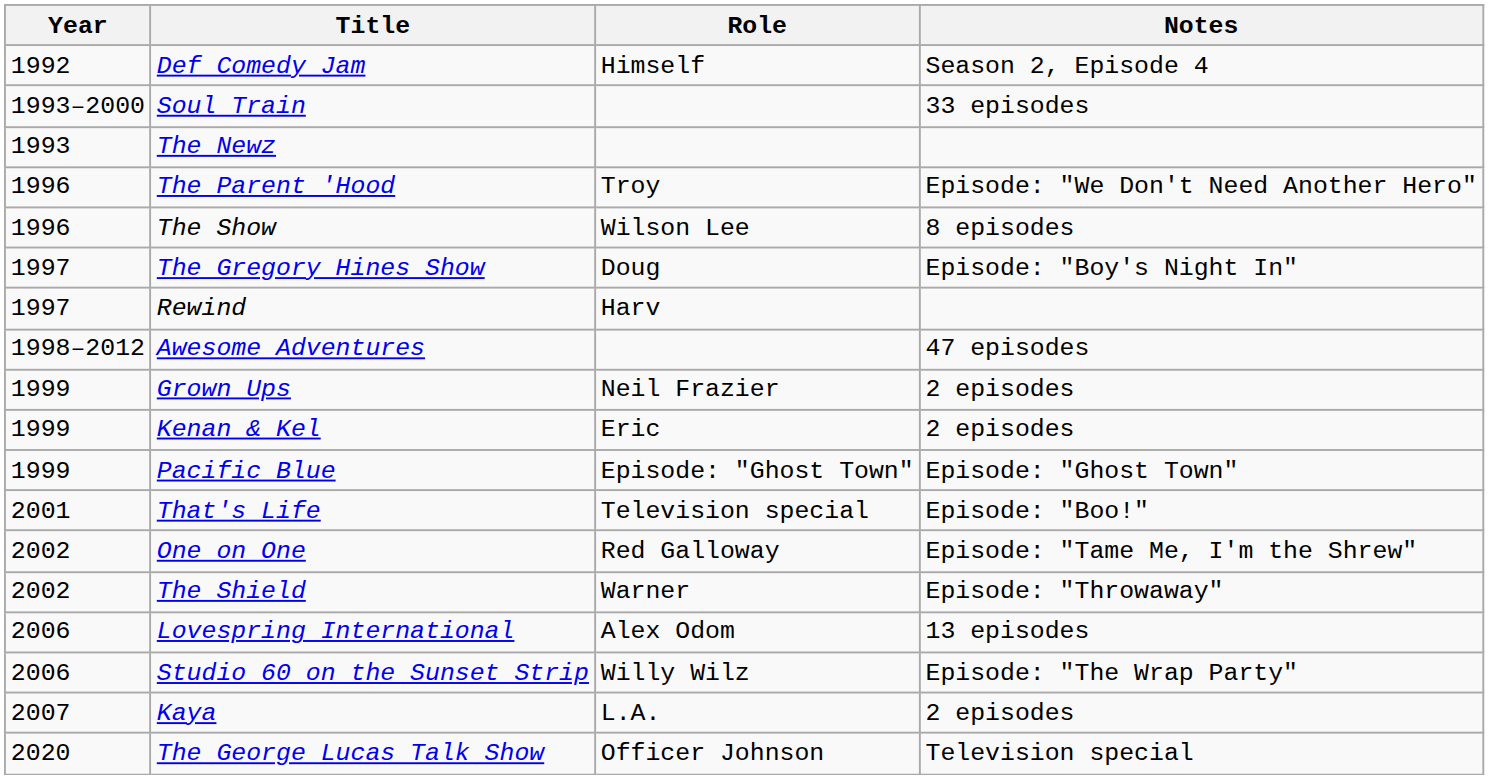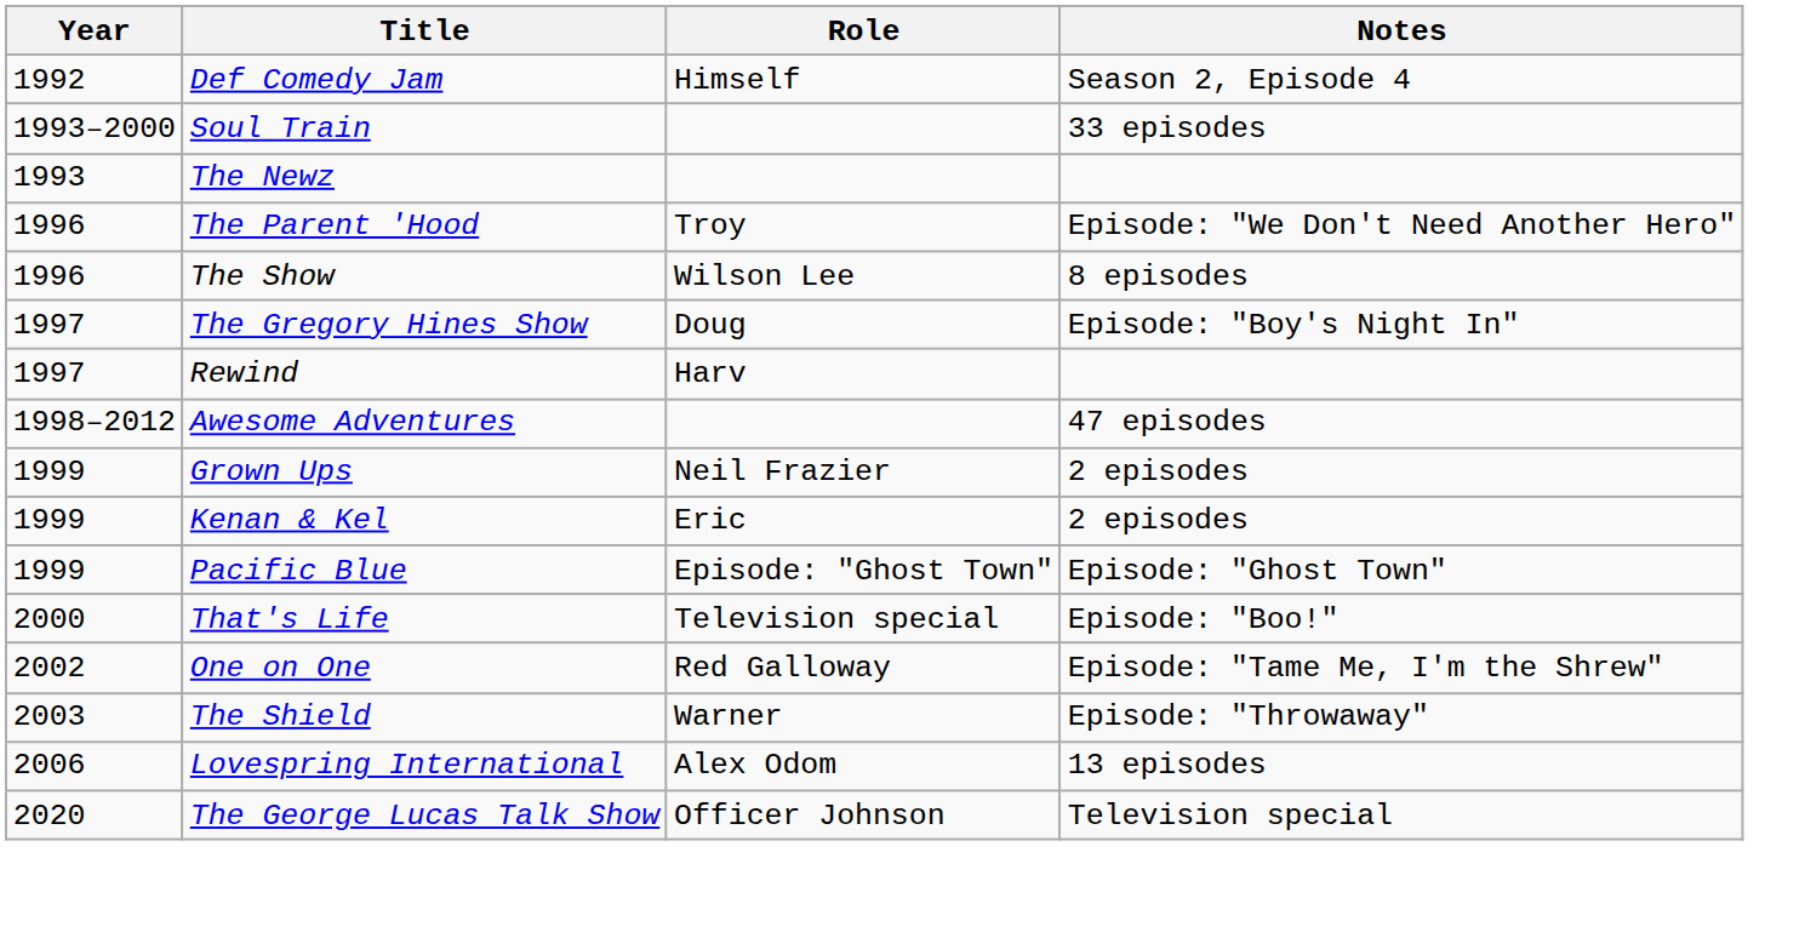That's Life | Year: 2001 -> 2000
The Shield | Year: 2002 -> 2003
- row: 2006 | Studio 60 on the Sunset Strip | Willy Wilz | Episode: "The Wrap Party"
- row: 2007 | Kaya | L.A. | 2 episodes
